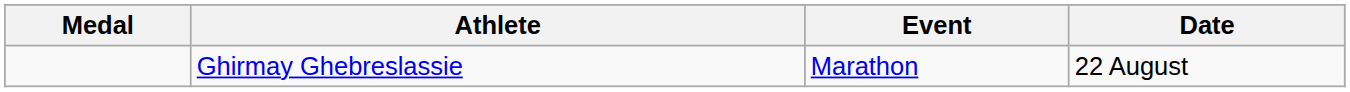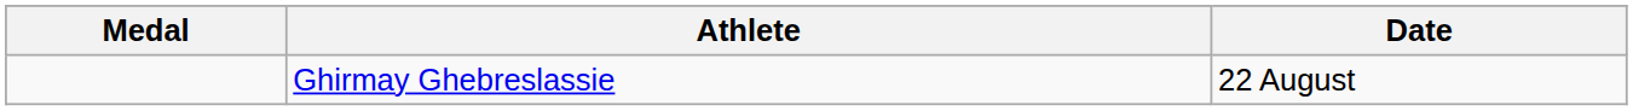- column: Event | Marathon
